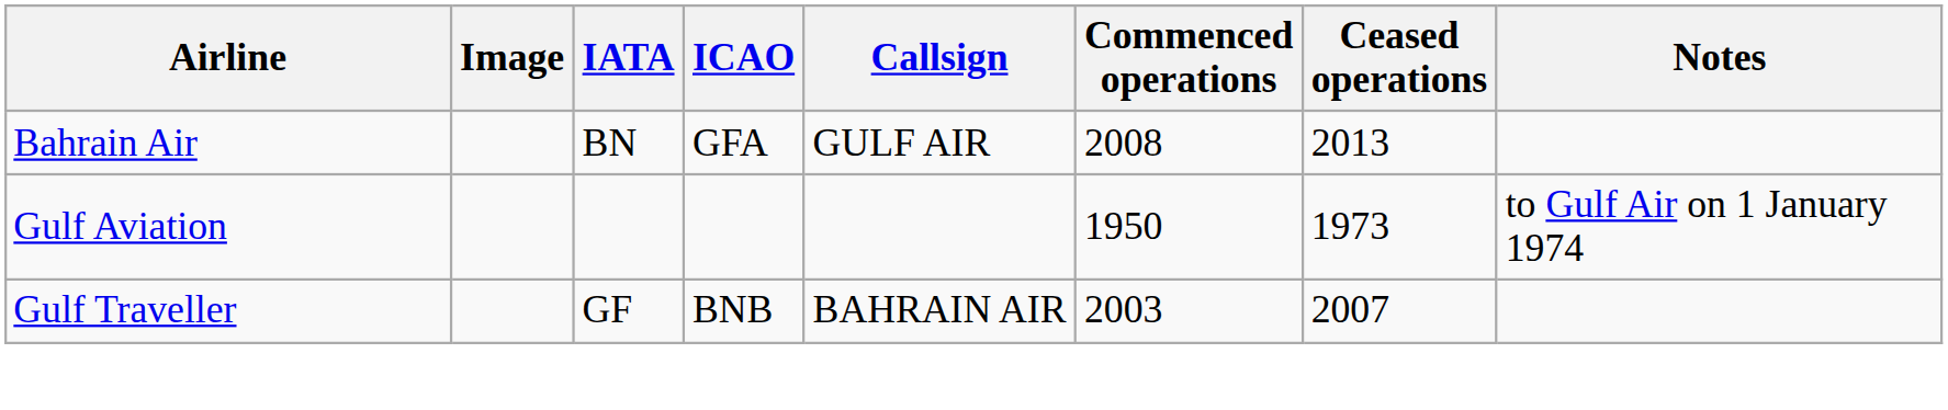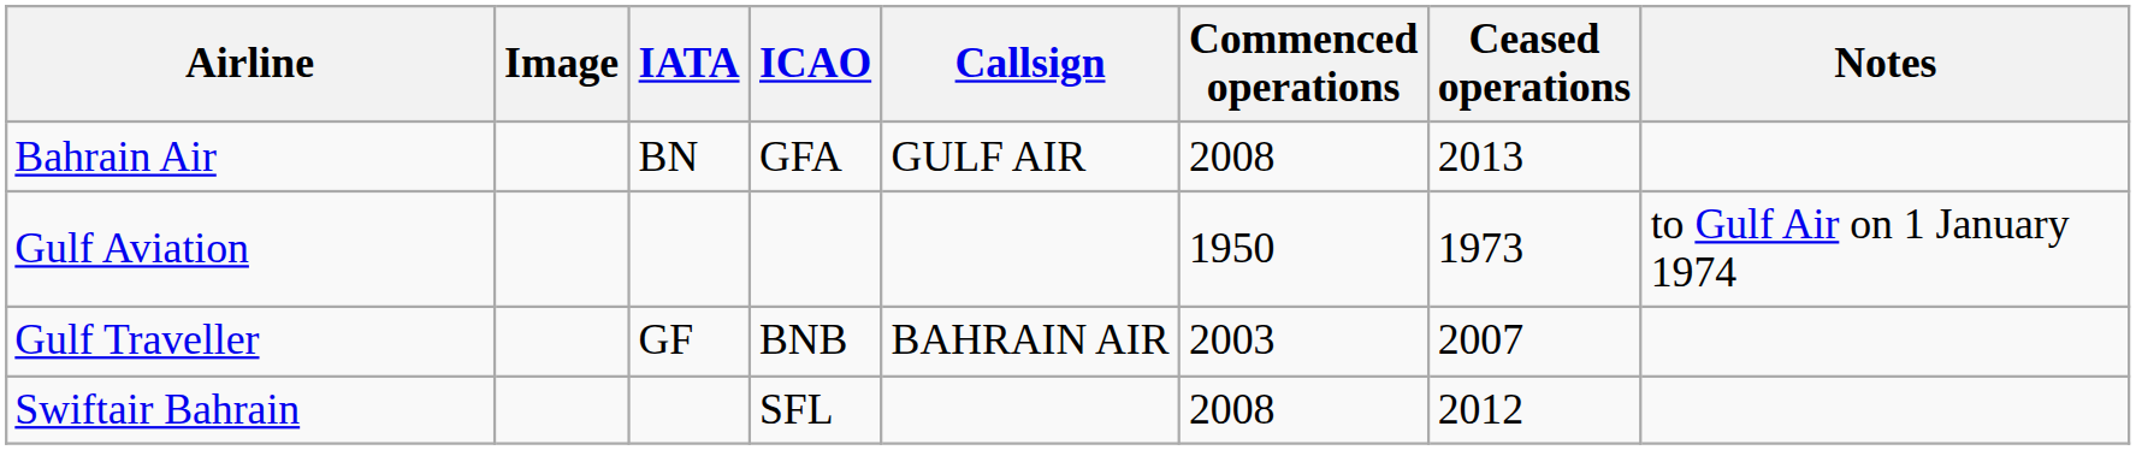+ row: Swiftair Bahrain | SFL | 2008 | 2012
